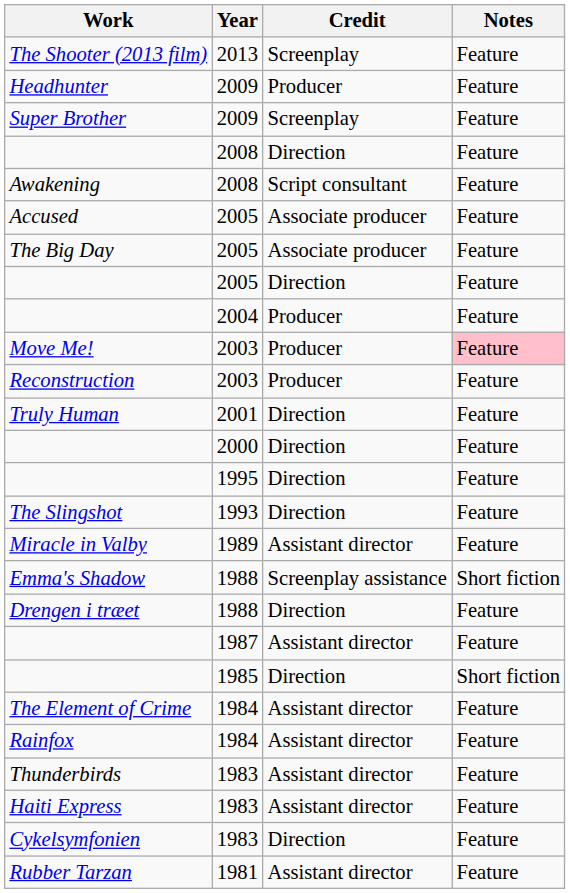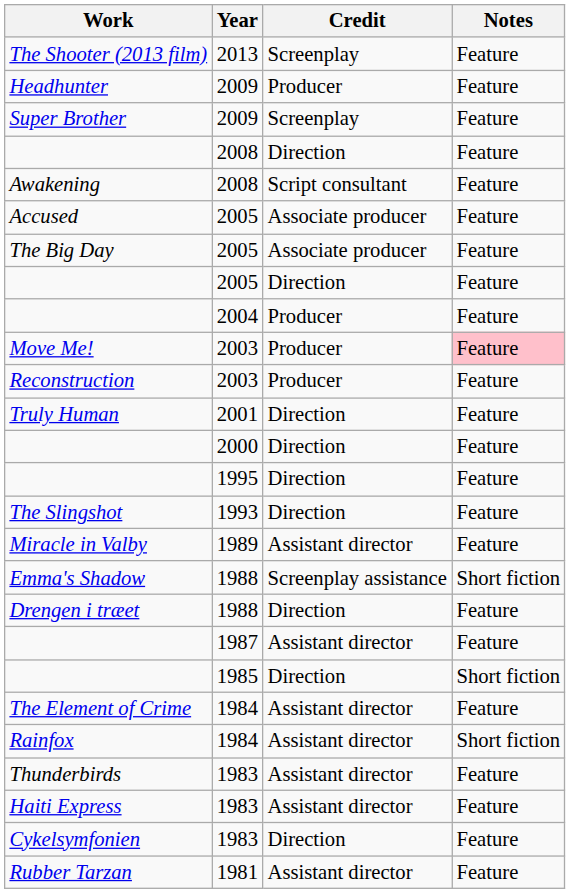Rainfox | Notes: Feature -> Short fiction
